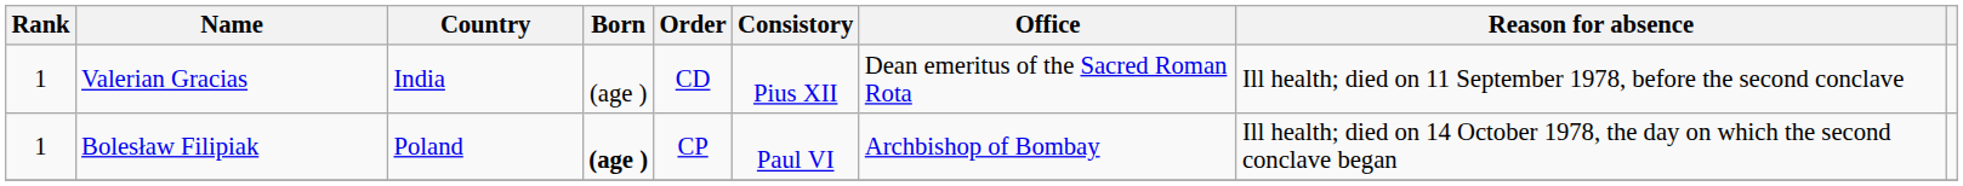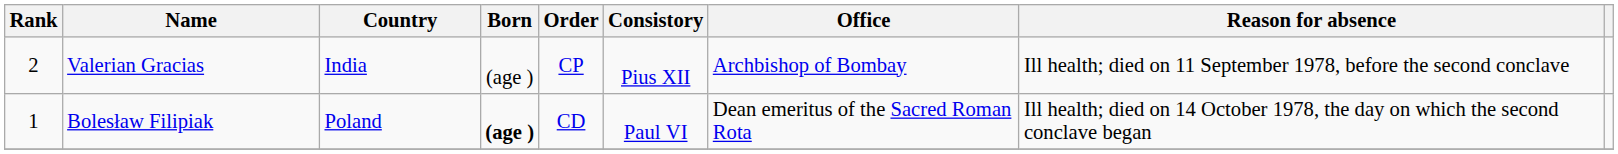Valerian Gracias | Rank: 1 -> 2
Valerian Gracias | Order: CD -> CP
Valerian Gracias | Office: Dean emeritus of the Sacred Roman Rota -> Archbishop of Bombay
Bolesław Filipiak | Order: CP -> CD
Bolesław Filipiak | Office: Archbishop of Bombay -> Dean emeritus of the Sacred Roman Rota
